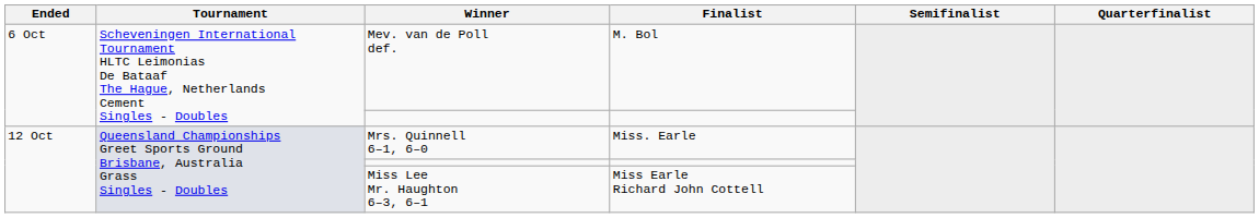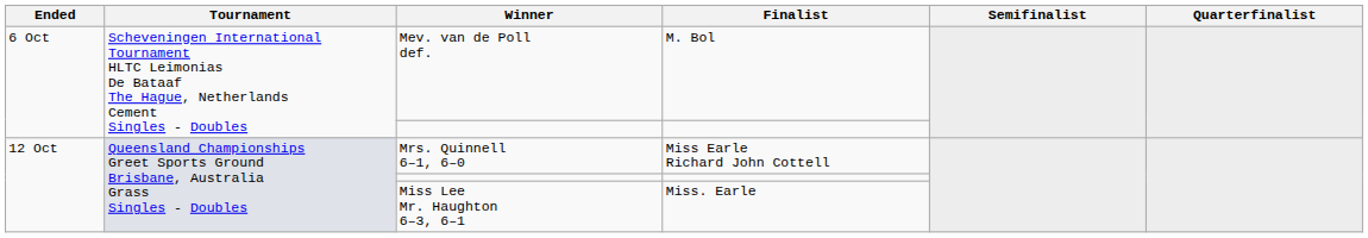Mrs. Quinnell 6–1, 6–0 | Finalist: Miss. Earle -> Miss Earle Richard John Cottell
Miss Lee Mr. Haughton 6–3, 6–1 | Finalist: Miss Earle Richard John Cottell -> Miss. Earle
